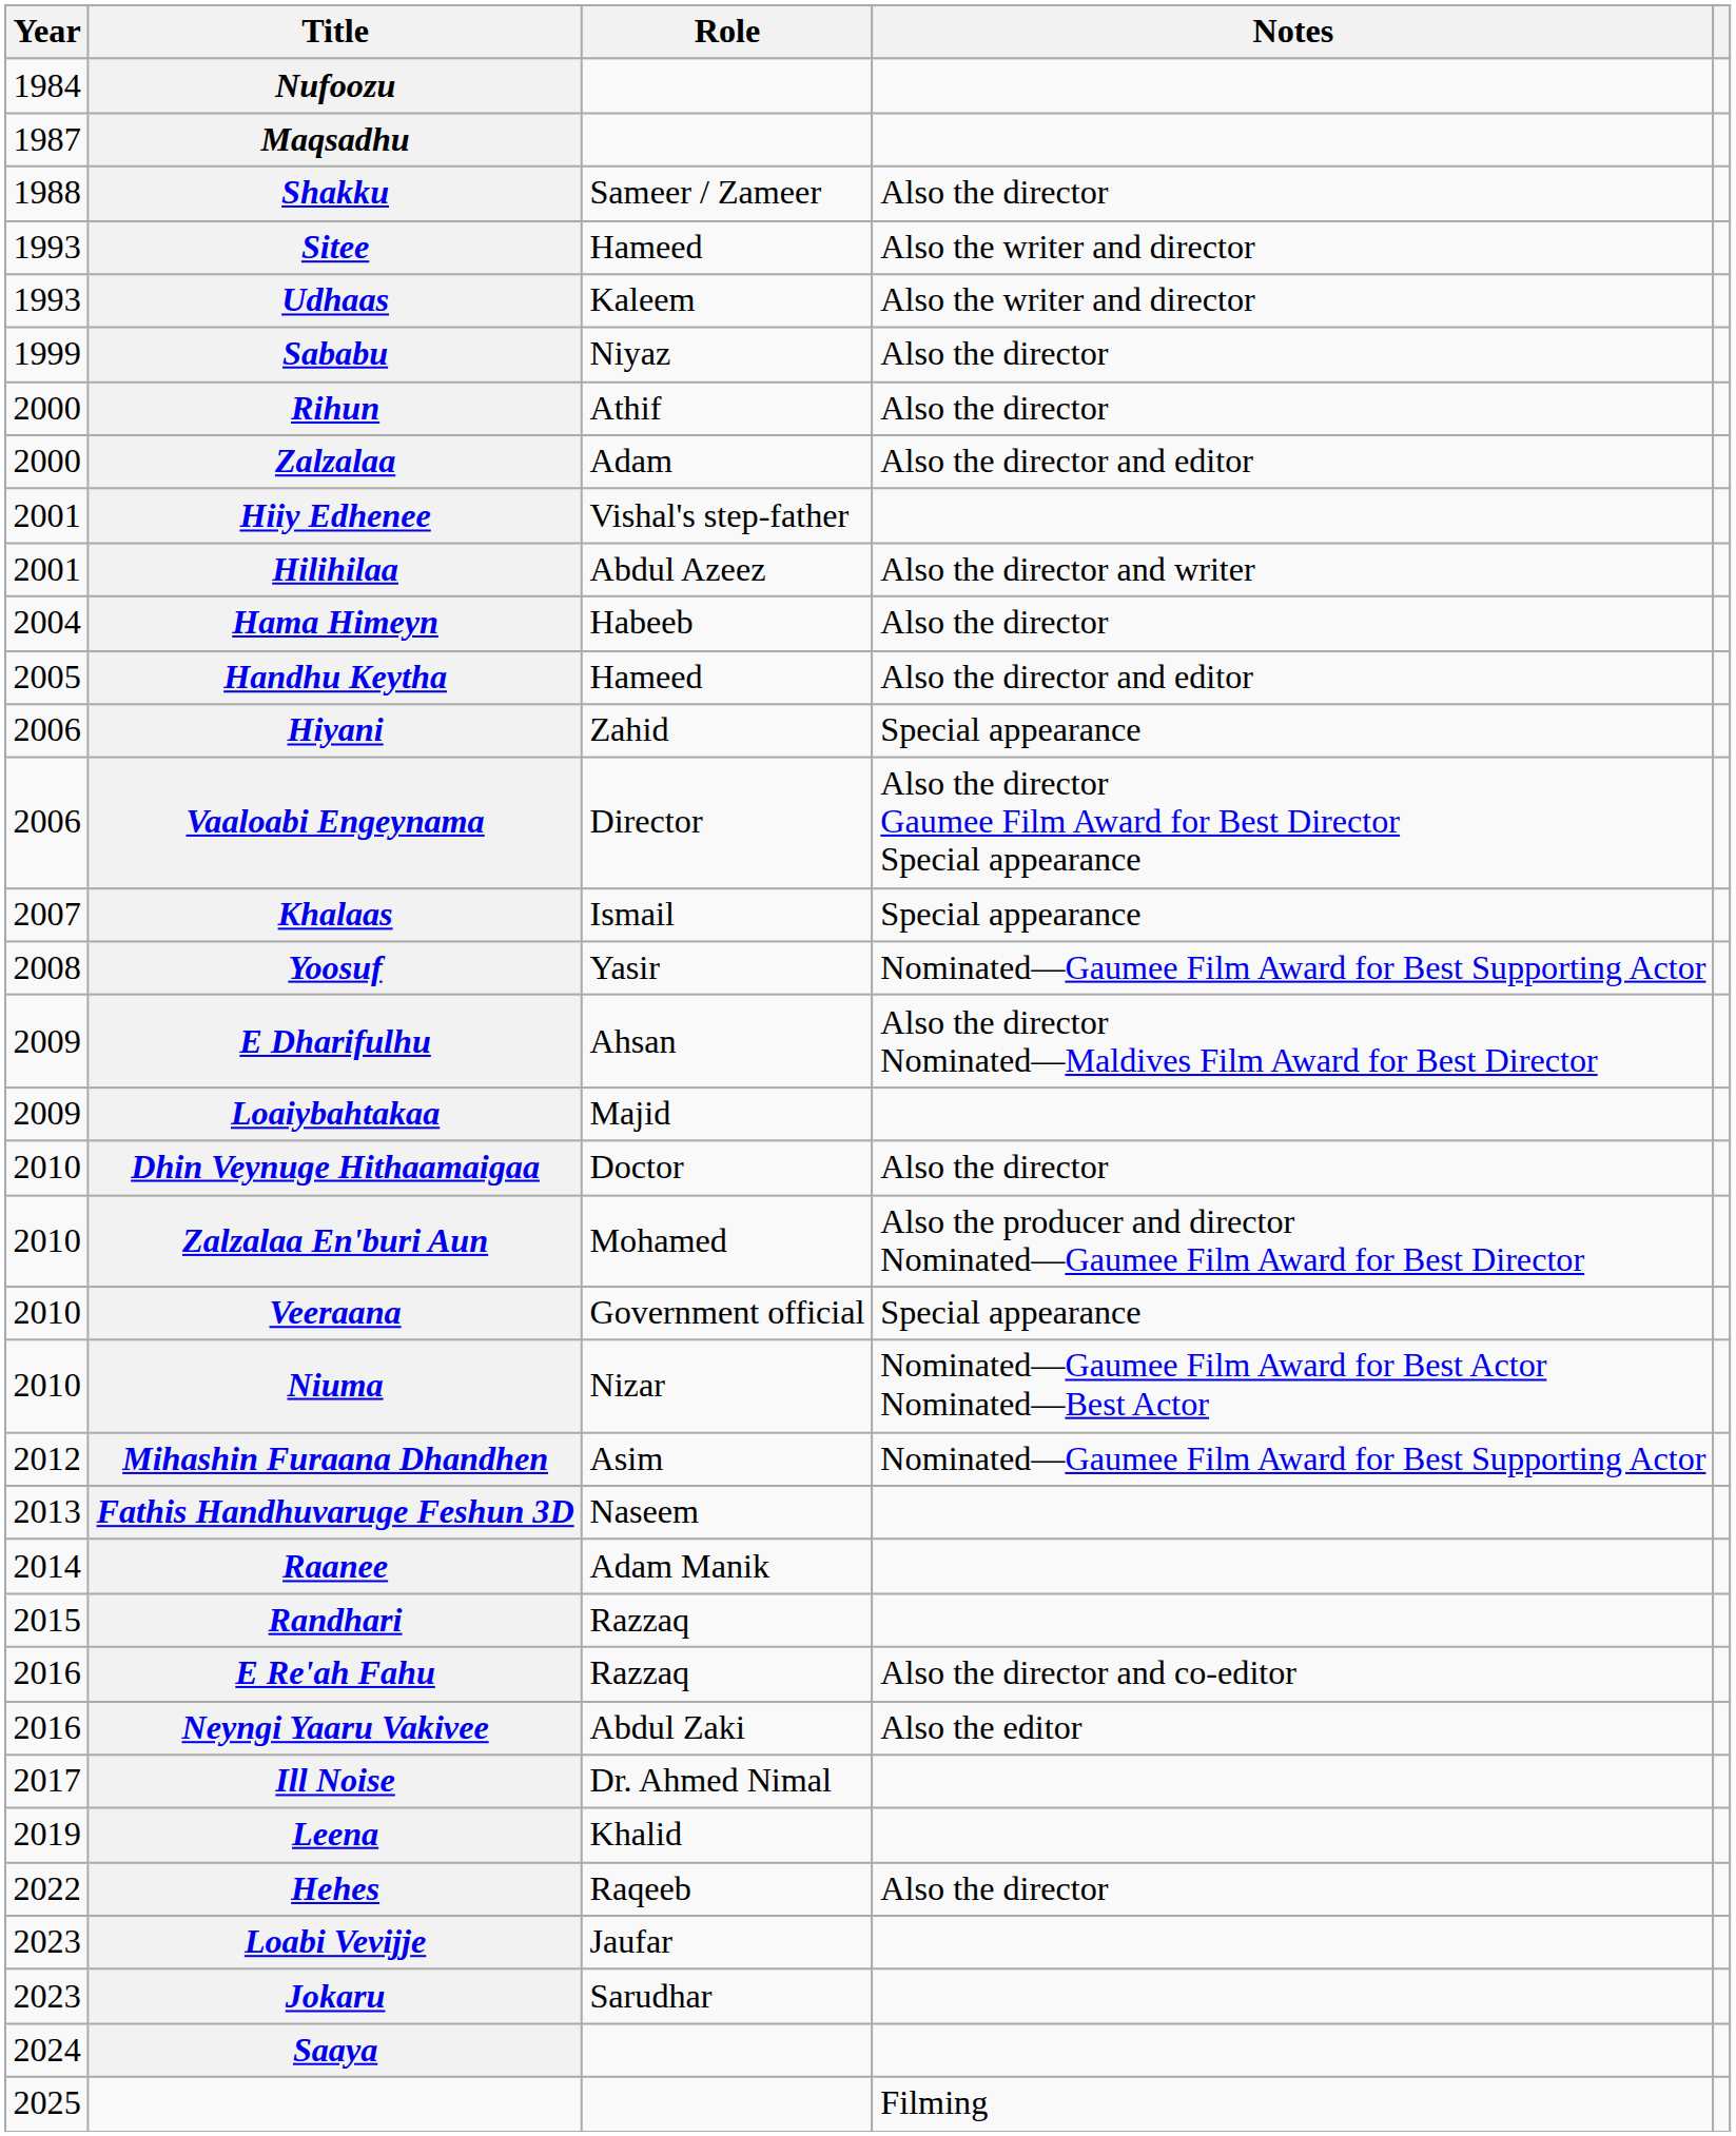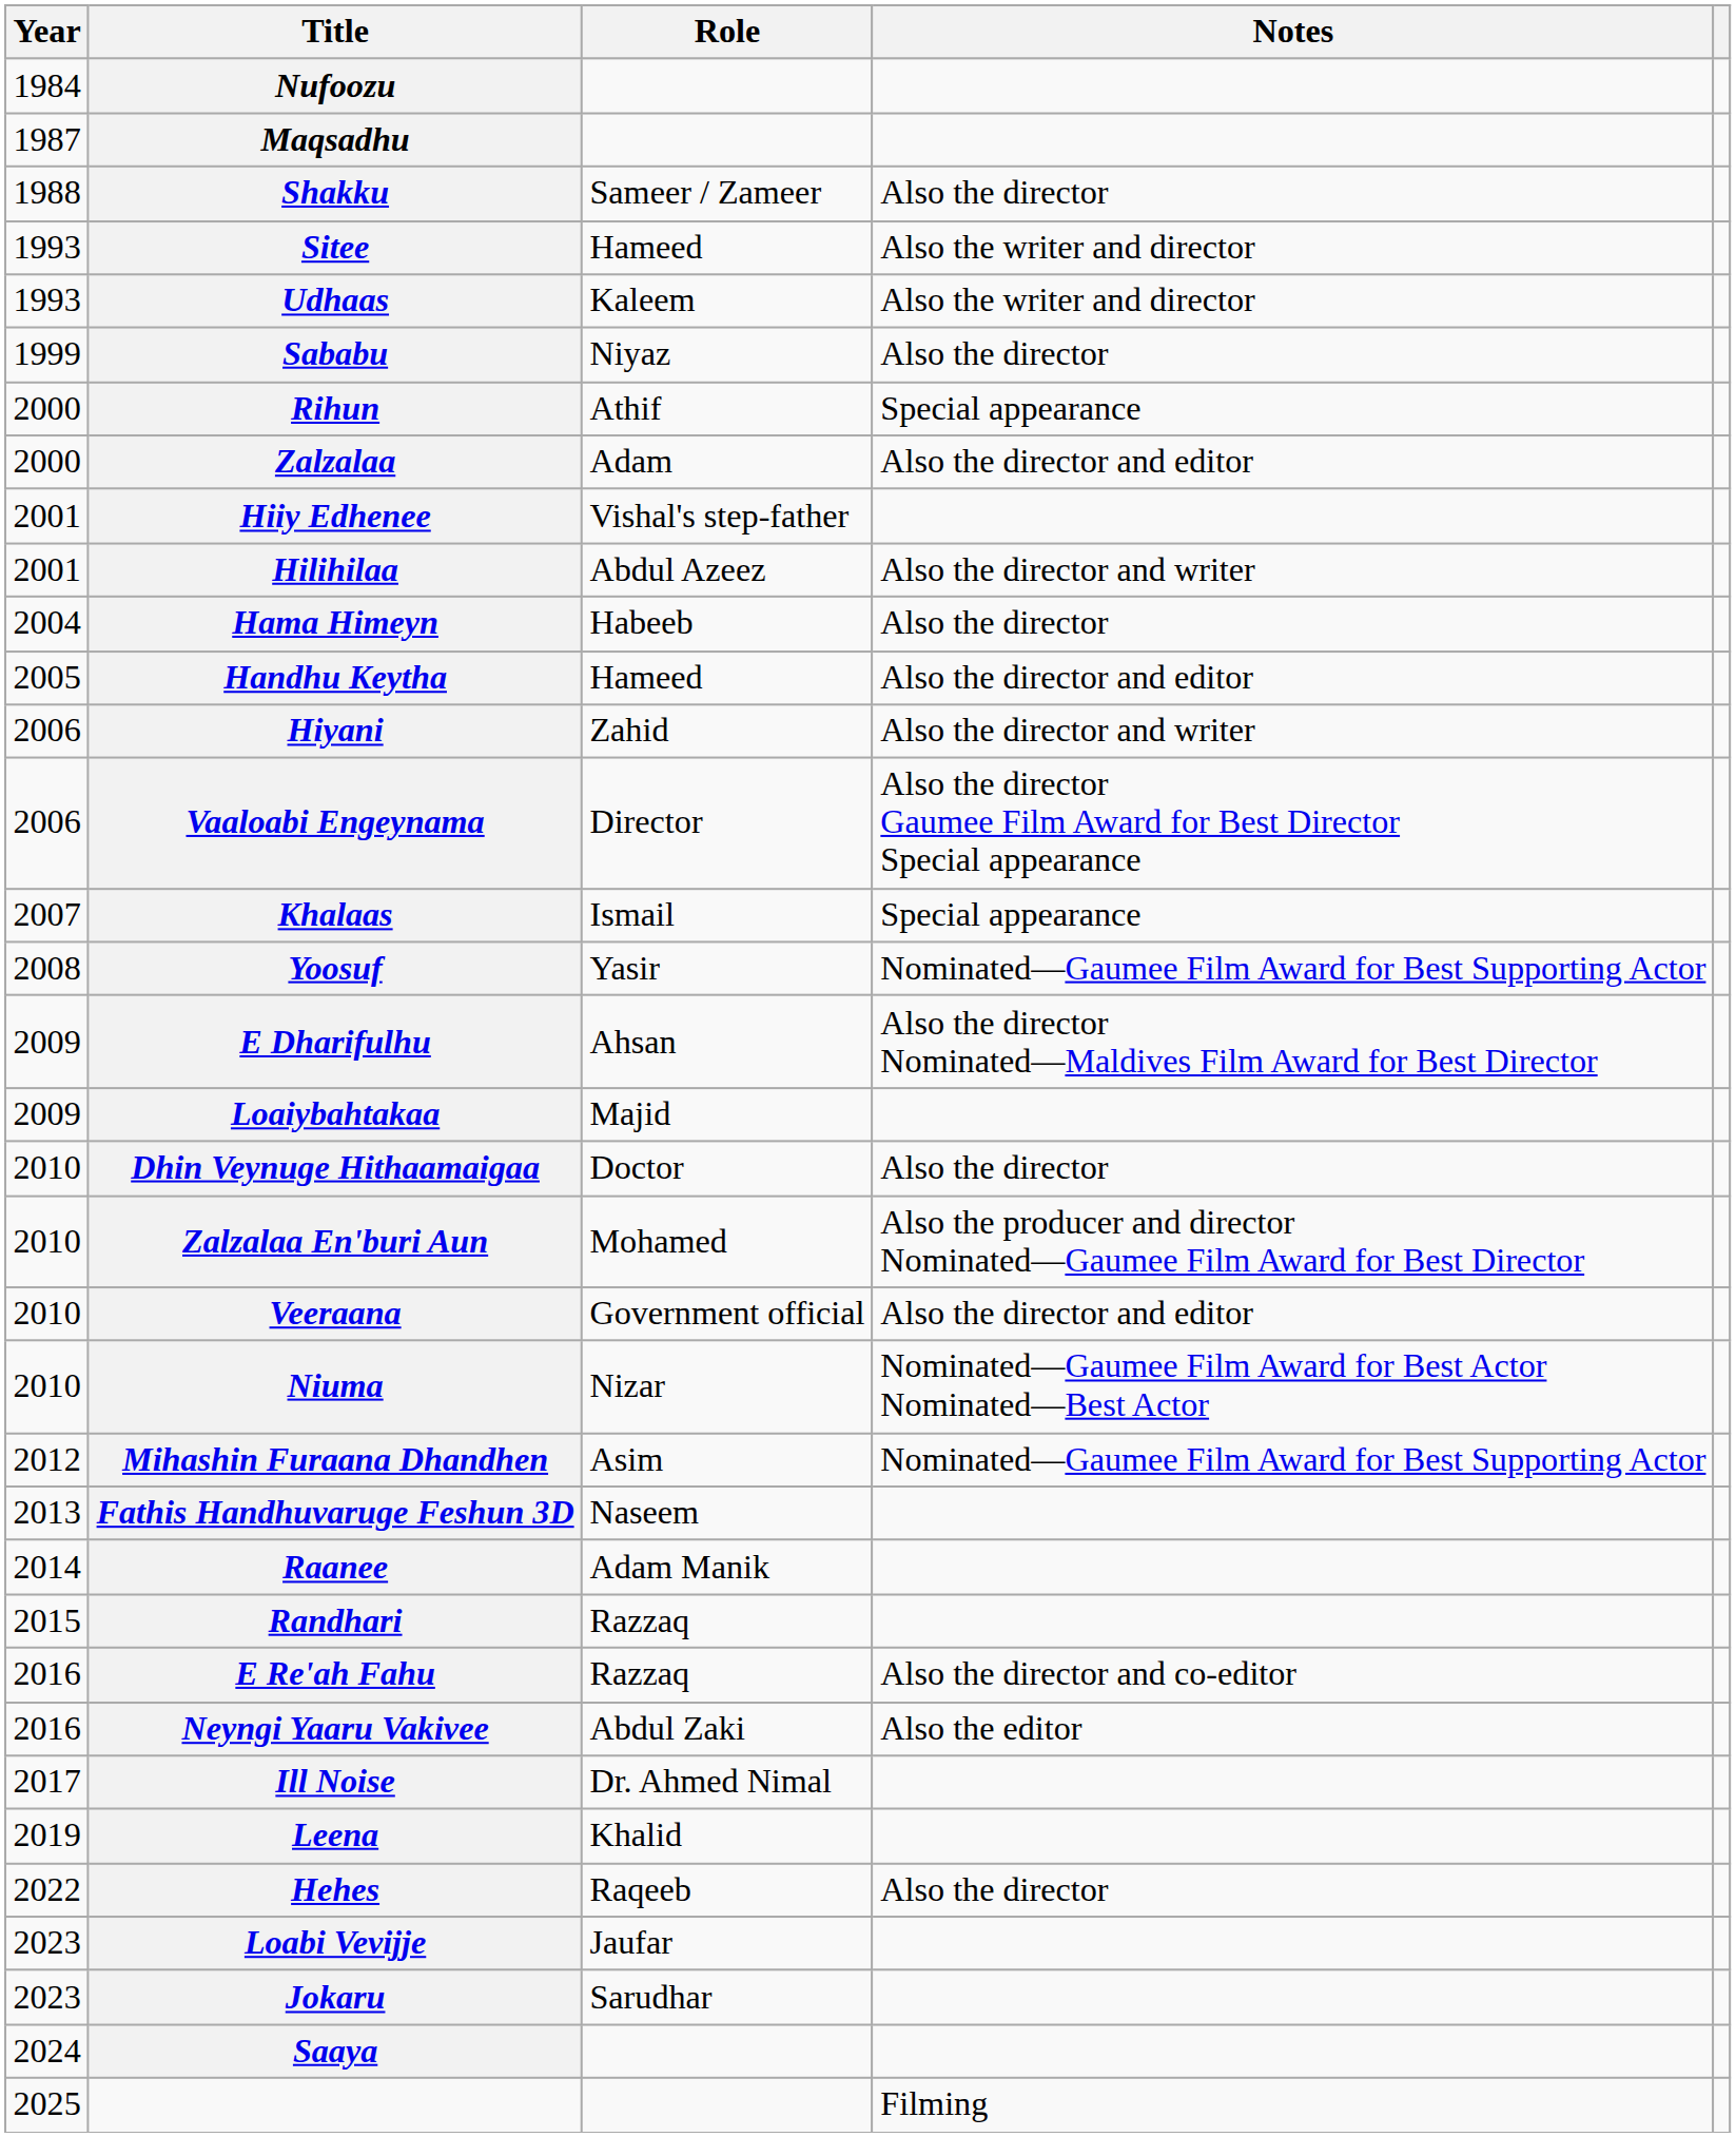Rihun | Notes: Also the director -> Special appearance
Hiyani | Notes: Special appearance -> Also the director and writer
Veeraana | Notes: Special appearance -> Also the director and editor
